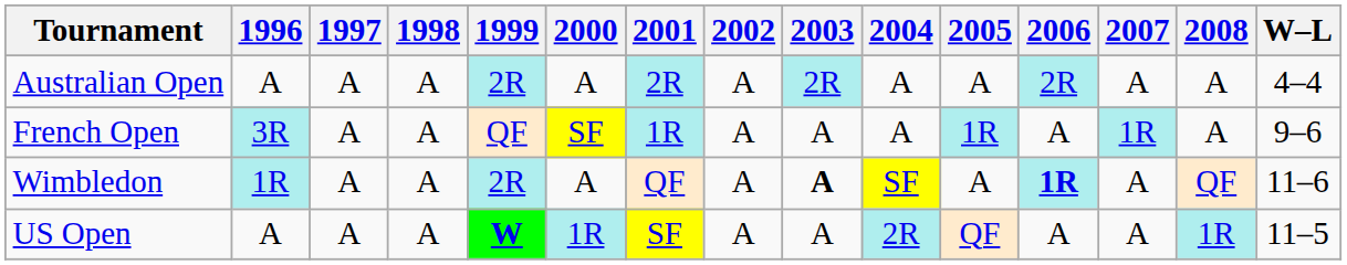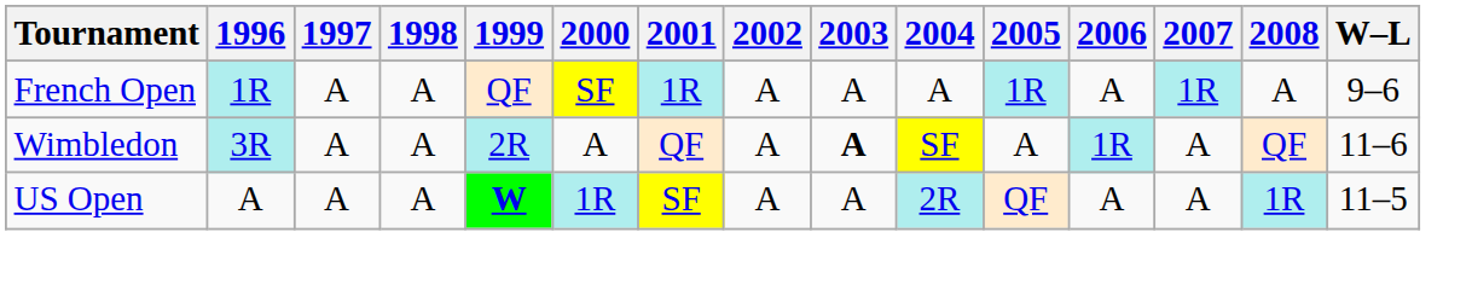- row: Australian Open | A | A | A | 2R | A | 2R | A | 2R | A | A | 2R | A | A | 4–4
French Open | 1996: 3R -> 1R
Wimbledon | 1996: 1R -> 3R
Wimbledon | 2006: bold -> normal
